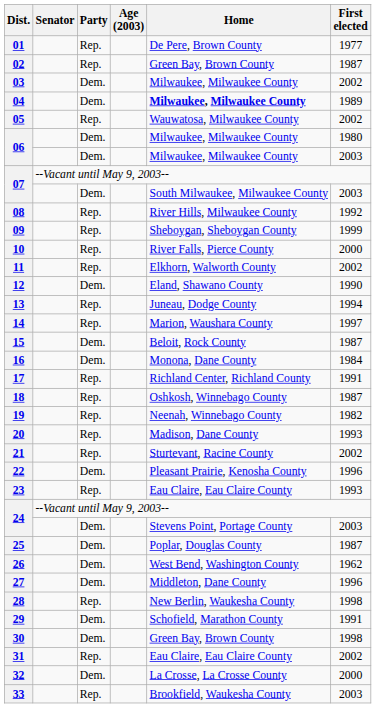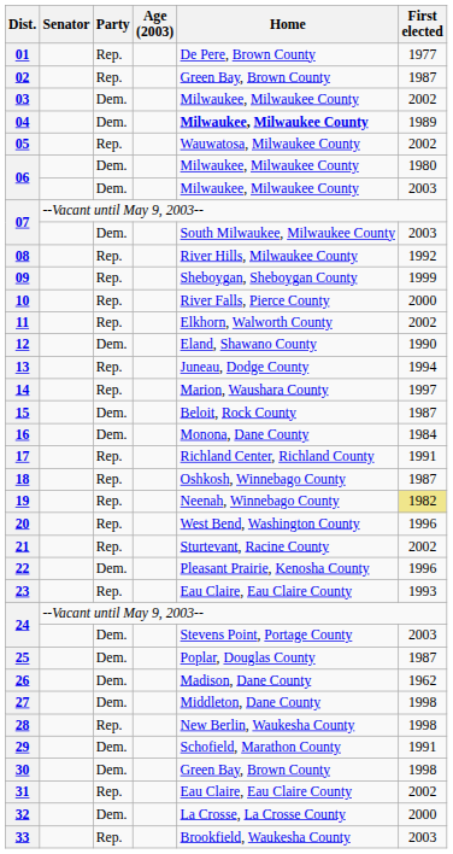19 | First elected: no background -> khaki background
20 | Home: Madison, Dane County -> West Bend, Washington County
20 | First elected: 1993 -> 1996
26 | Home: West Bend, Washington County -> Madison, Dane County
27 | First elected: 1996 -> 1998
